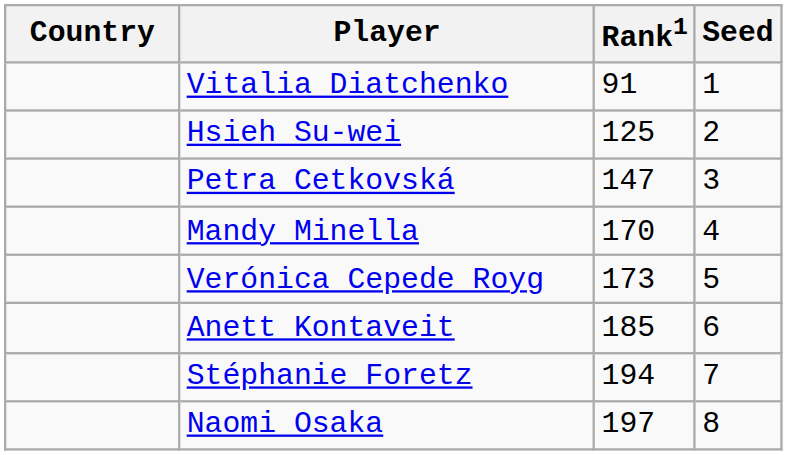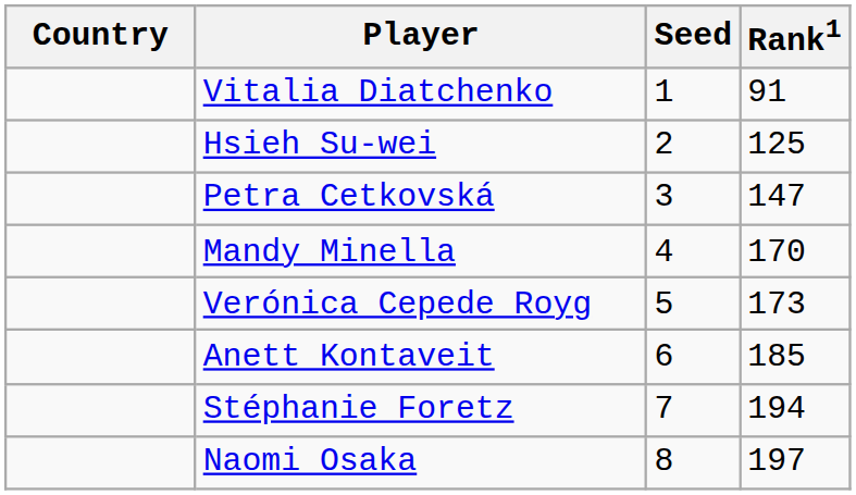columns swapped: Rank1 <-> Seed
